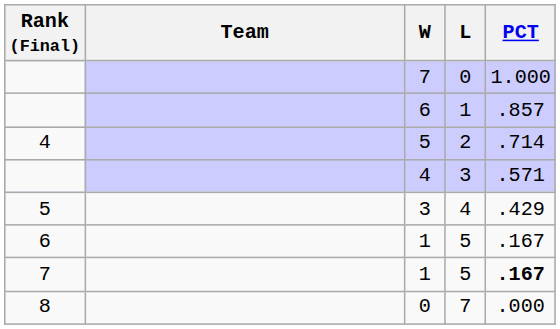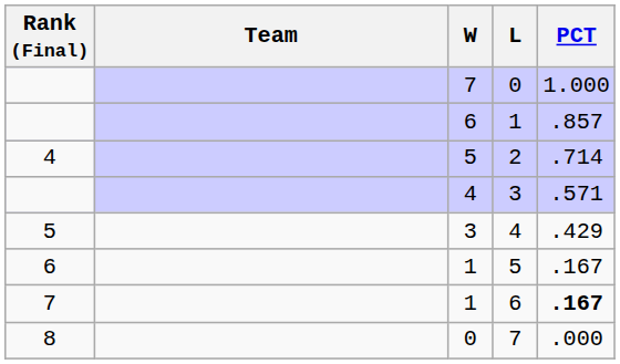7 / 1 | L: 5 -> 6
